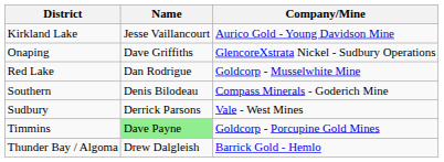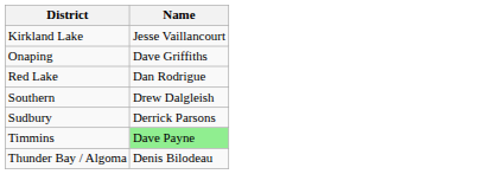- column: Company/Mine | Aurico Gold - Young Davidson Mine | GlencoreXstrata Nickel - Sudbury Operations | Goldcorp - Musselwhite Mine | Compass Minerals - Goderich Mine | Vale - West Mines | Goldcorp - Porcupine Gold Mines | Barrick Gold - Hemlo
Southern | Name: Denis Bilodeau -> Drew Dalgleish
Thunder Bay / Algoma | Name: Drew Dalgleish -> Denis Bilodeau
